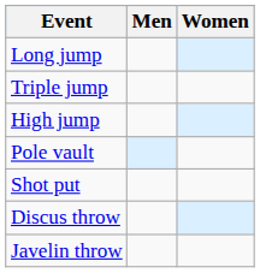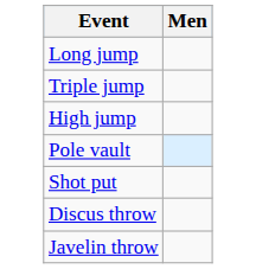- column: Women
